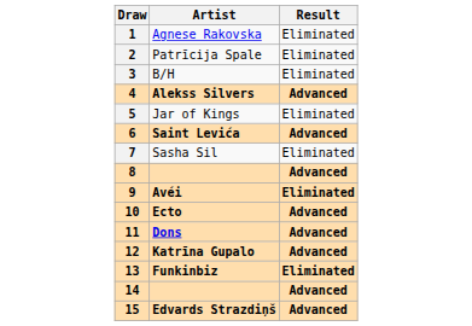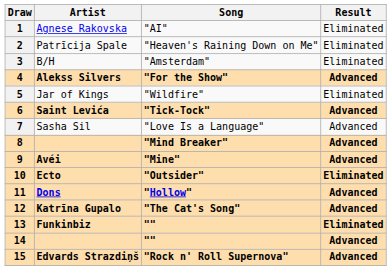+ column: Song | "AI" | "Heaven's Raining Down on Me" | "Amsterdam" | "For the Show" | "Wildfire" | "Tick-Tock" | "Love Is a Language" | "Mind Breaker" | "Mine" | "Outsider" | "Hollow" | "The Cat's Song" | "" | "" | "Rock n' Roll Supernova"
7 | Result: Eliminated -> Advanced
9 | Result: Eliminated -> Advanced
10 | Result: Advanced -> Eliminated
